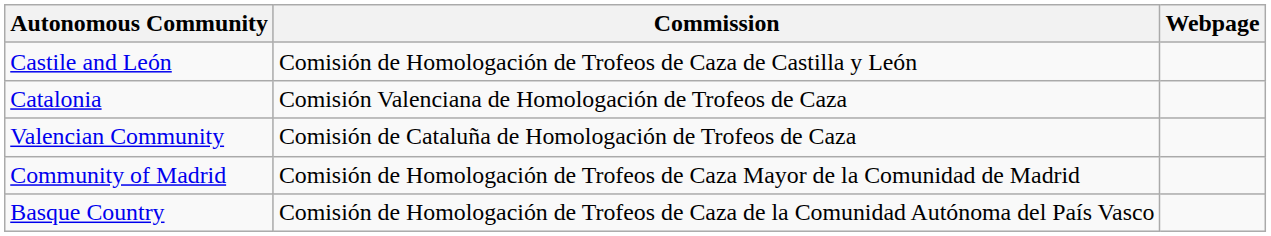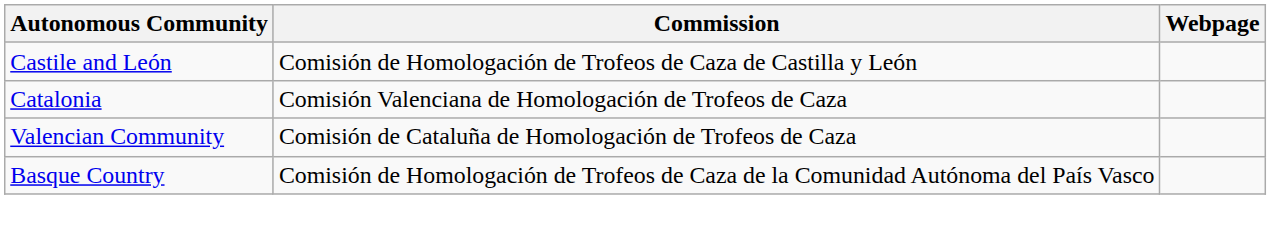- row: Community of Madrid | Comisión de Homologación de Trofeos de Caza Mayor de la Comunidad de Madrid
